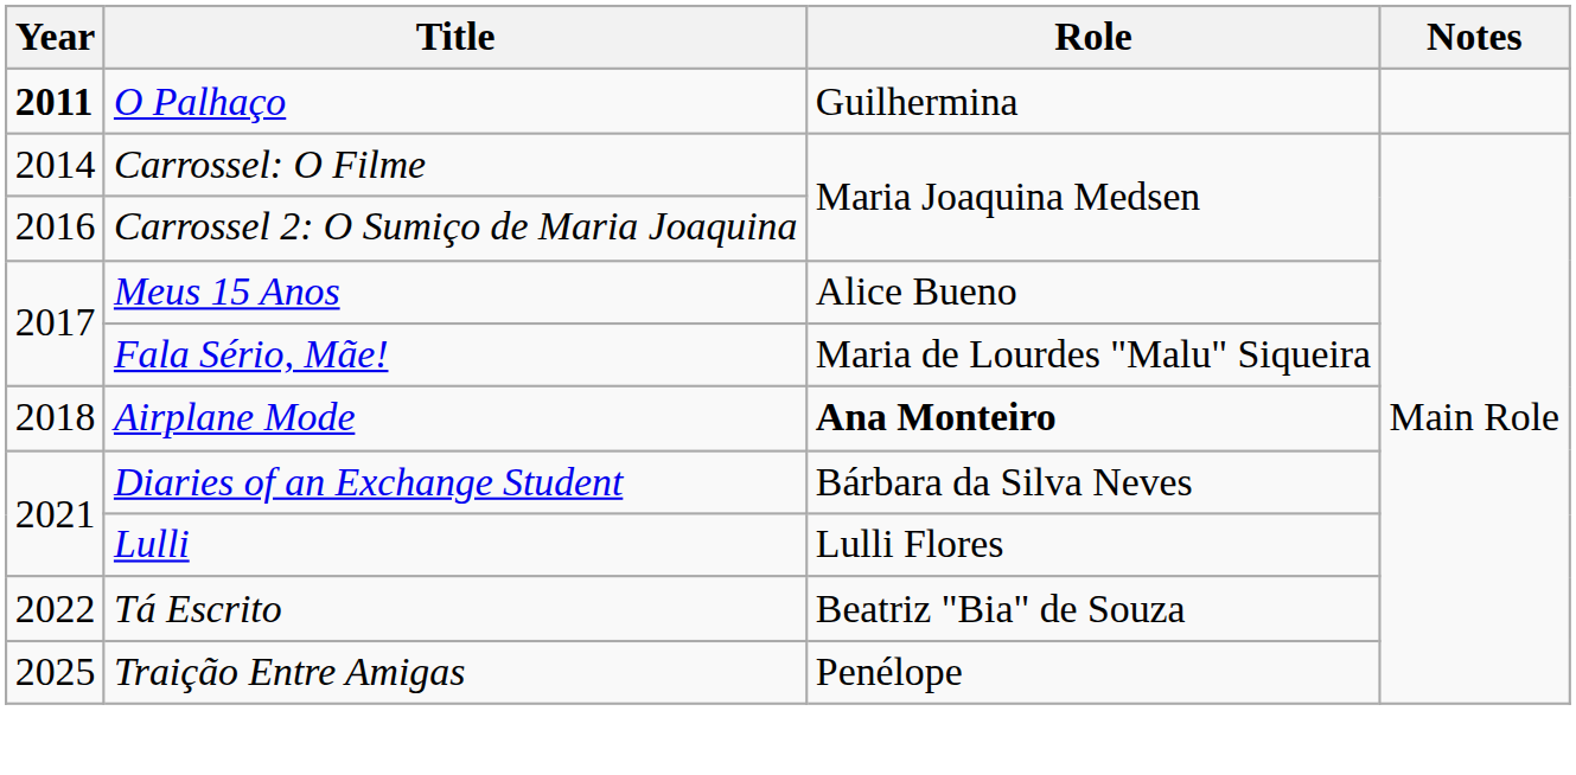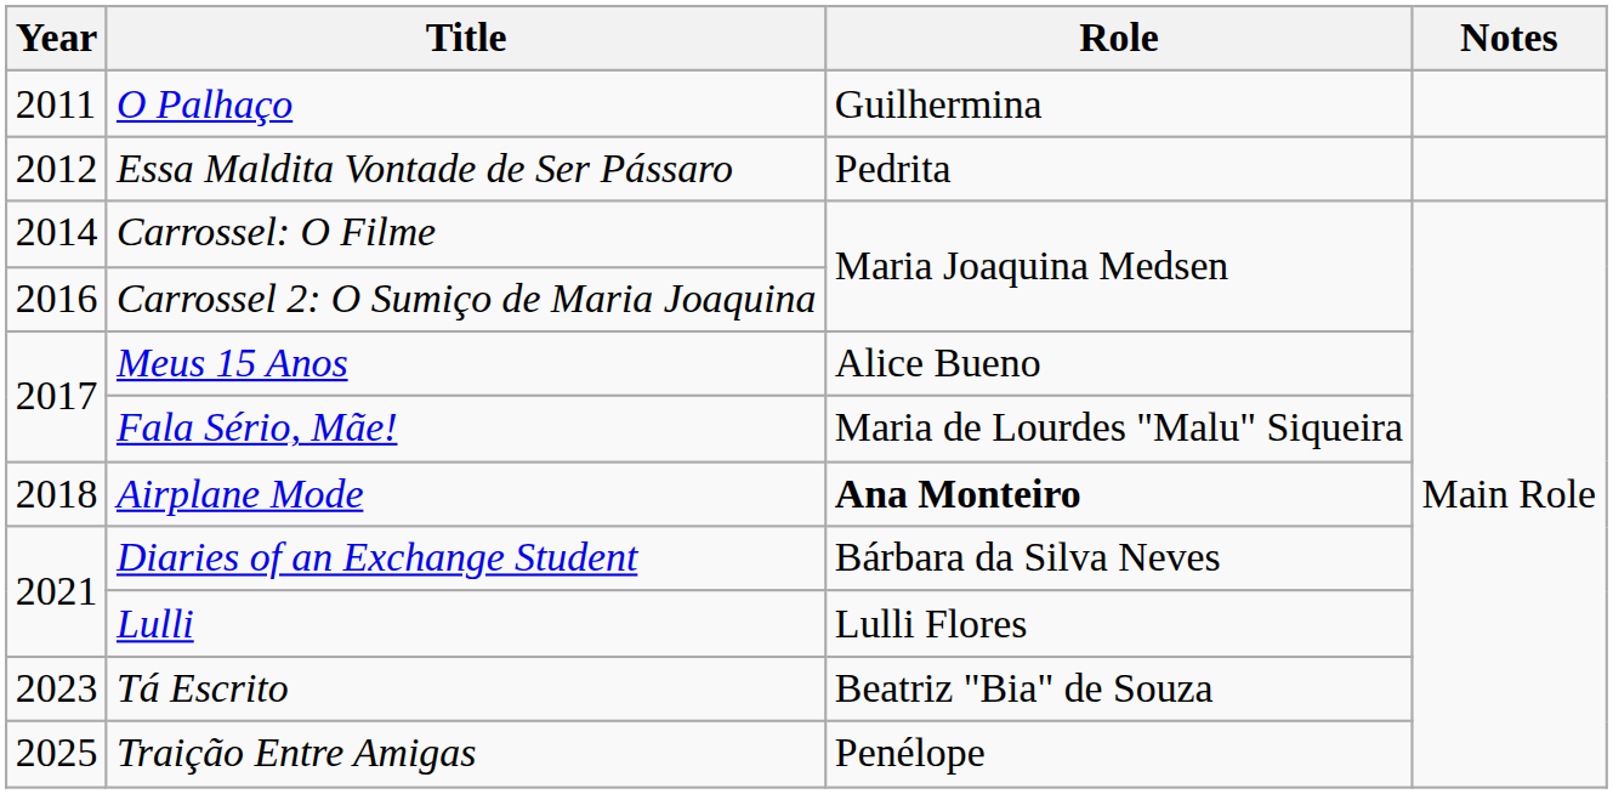O Palhaço | Year: bold -> normal
+ row: 2012 | Essa Maldita Vontade de Ser Pássaro | Pedrita
Tá Escrito | Year: 2022 -> 2023
